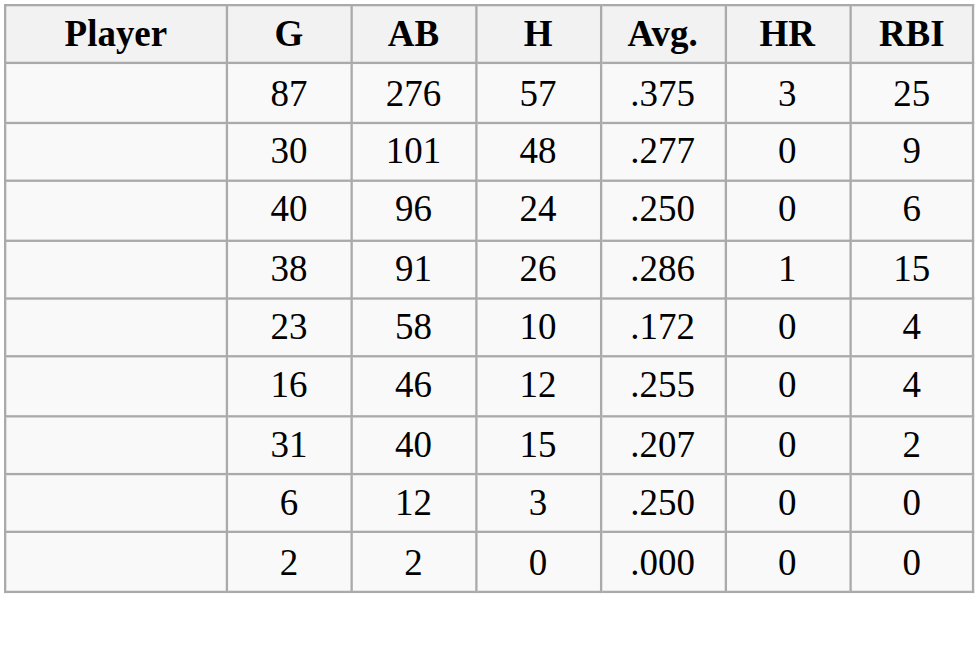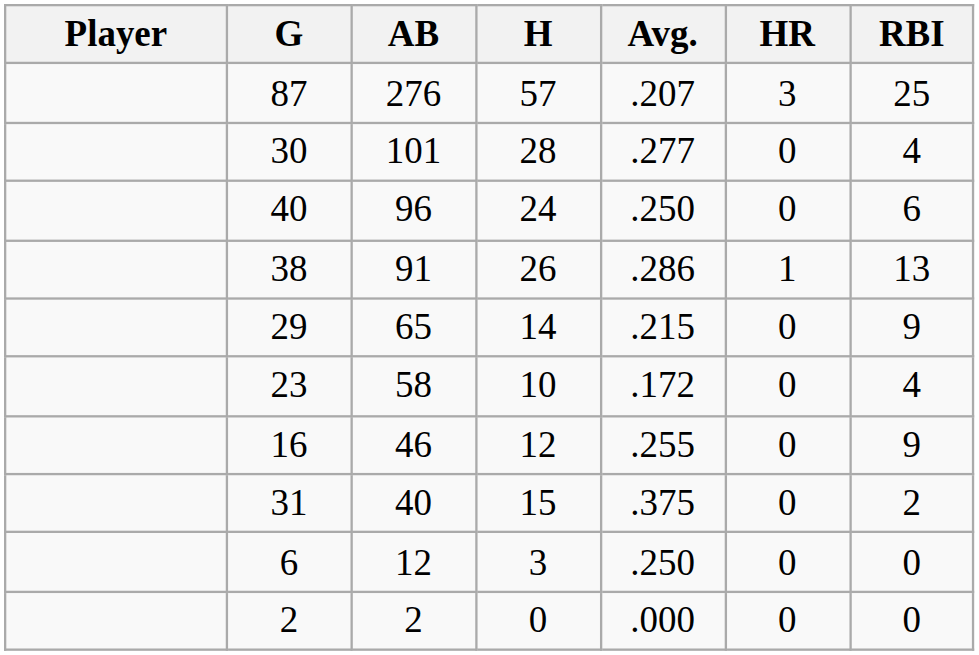87 | Avg.: .375 -> .207
30 | H: 48 -> 28
30 | RBI: 9 -> 4
38 | RBI: 15 -> 13
+ row: 29 | 65 | 14 | .215 | 0 | 9
16 | RBI: 4 -> 9
31 | Avg.: .207 -> .375
